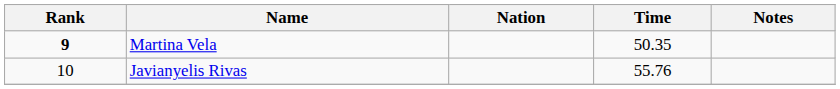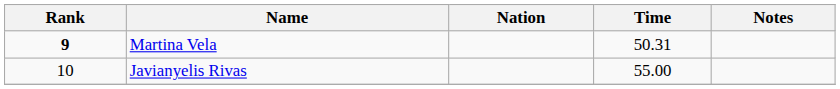Martina Vela | Time: 50.35 -> 50.31
Javianyelis Rivas | Time: 55.76 -> 55.00
